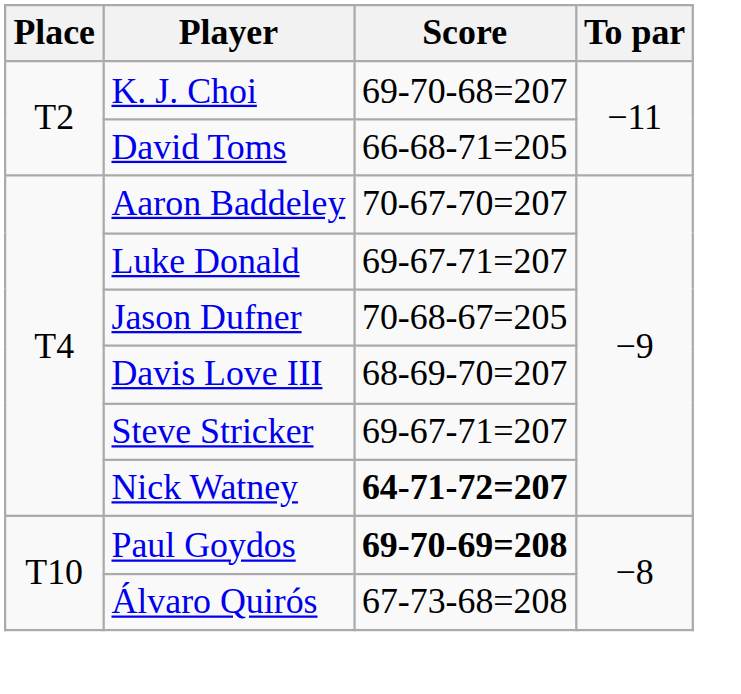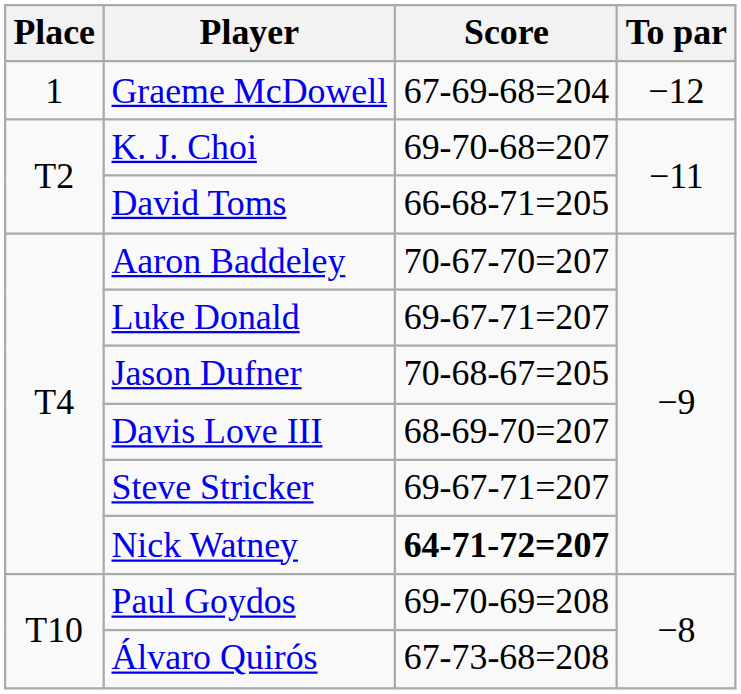+ row: 1 | Graeme McDowell | 67-69-68=204 | −12
Paul Goydos | Score: bold -> normal
